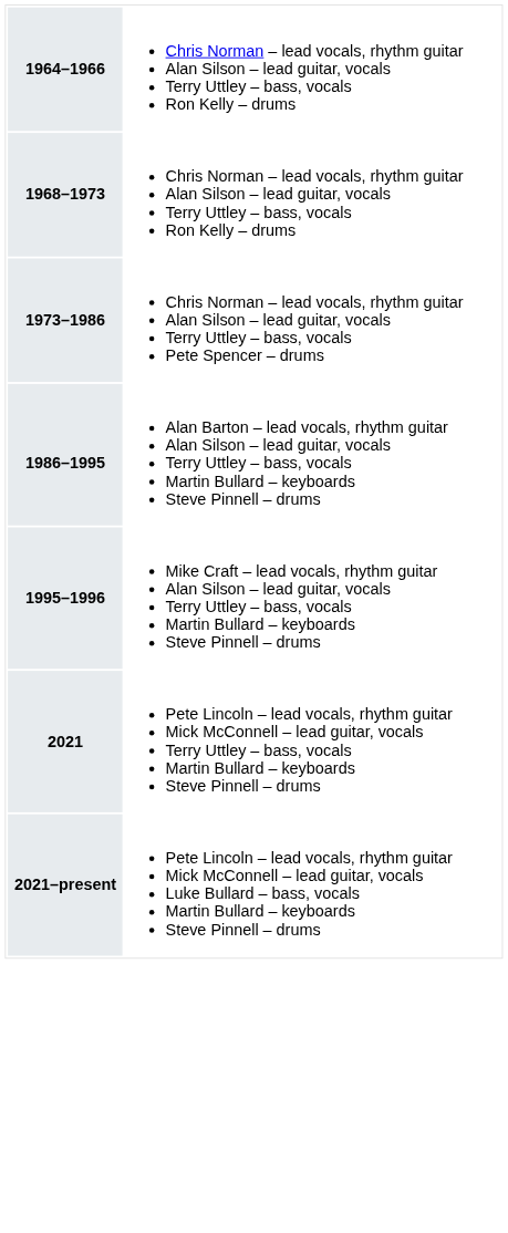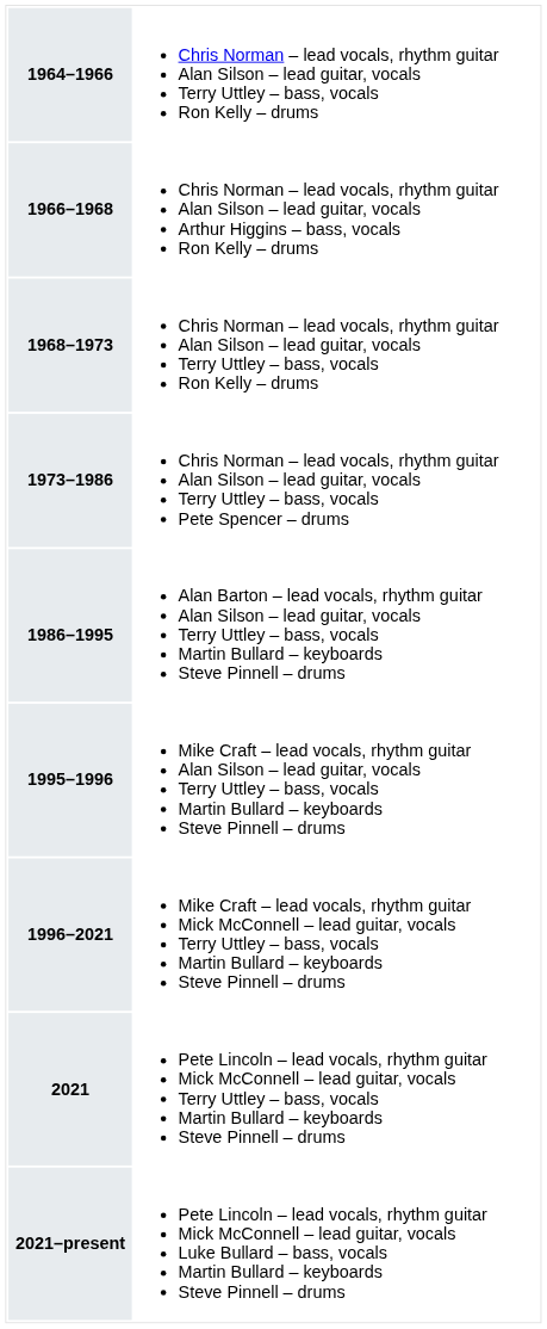+ row: 1966–1968 | Chris Norman – lead vocals, rhythm guitar Alan Silson – lead guitar, vocals Arthur Higgins – bass, vocals Ron Kelly – drums
+ row: 1996–2021 | Mike Craft – lead vocals, rhythm guitar Mick McConnell – lead guitar, vocals Terry Uttley – bass, vocals Martin Bullard – keyboards Steve Pinnell – drums
